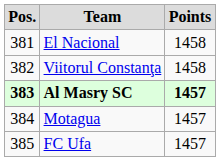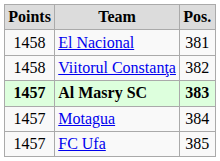columns swapped: Pos. <-> Points
